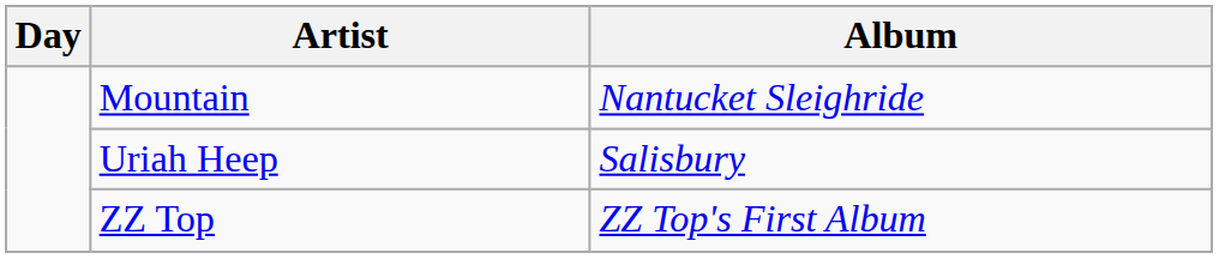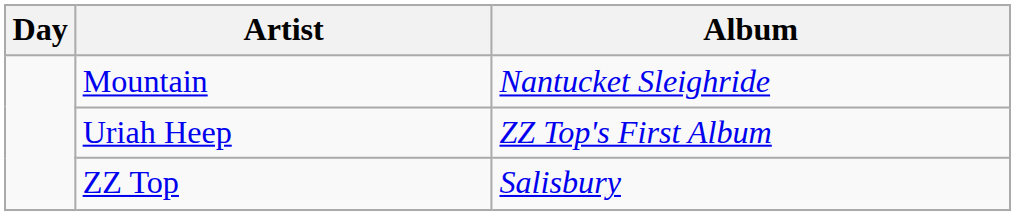Uriah Heep | Album: Salisbury -> ZZ Top's First Album
ZZ Top | Album: ZZ Top's First Album -> Salisbury
